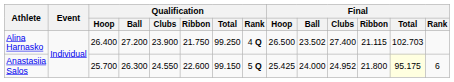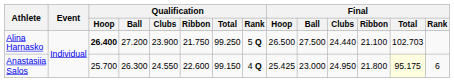Alina Harnasko | Qualification / Hoop: normal -> bold
Alina Harnasko | Qualification / Rank: 4 Q -> 5 Q
Alina Harnasko | Final / Ball: 23.502 -> 27.500
Alina Harnasko | Final / Clubs: 27.400 -> 24.440
Alina Harnasko | Final / Ribbon: 21.115 -> 21.100
Anastasiia Salos | Qualification / Rank: 5 Q -> 4 Q
Anastasiia Salos | Final / Ball: 24.000 -> 23.000
Anastasiia Salos | Final / Clubs: 24.952 -> 24.950
